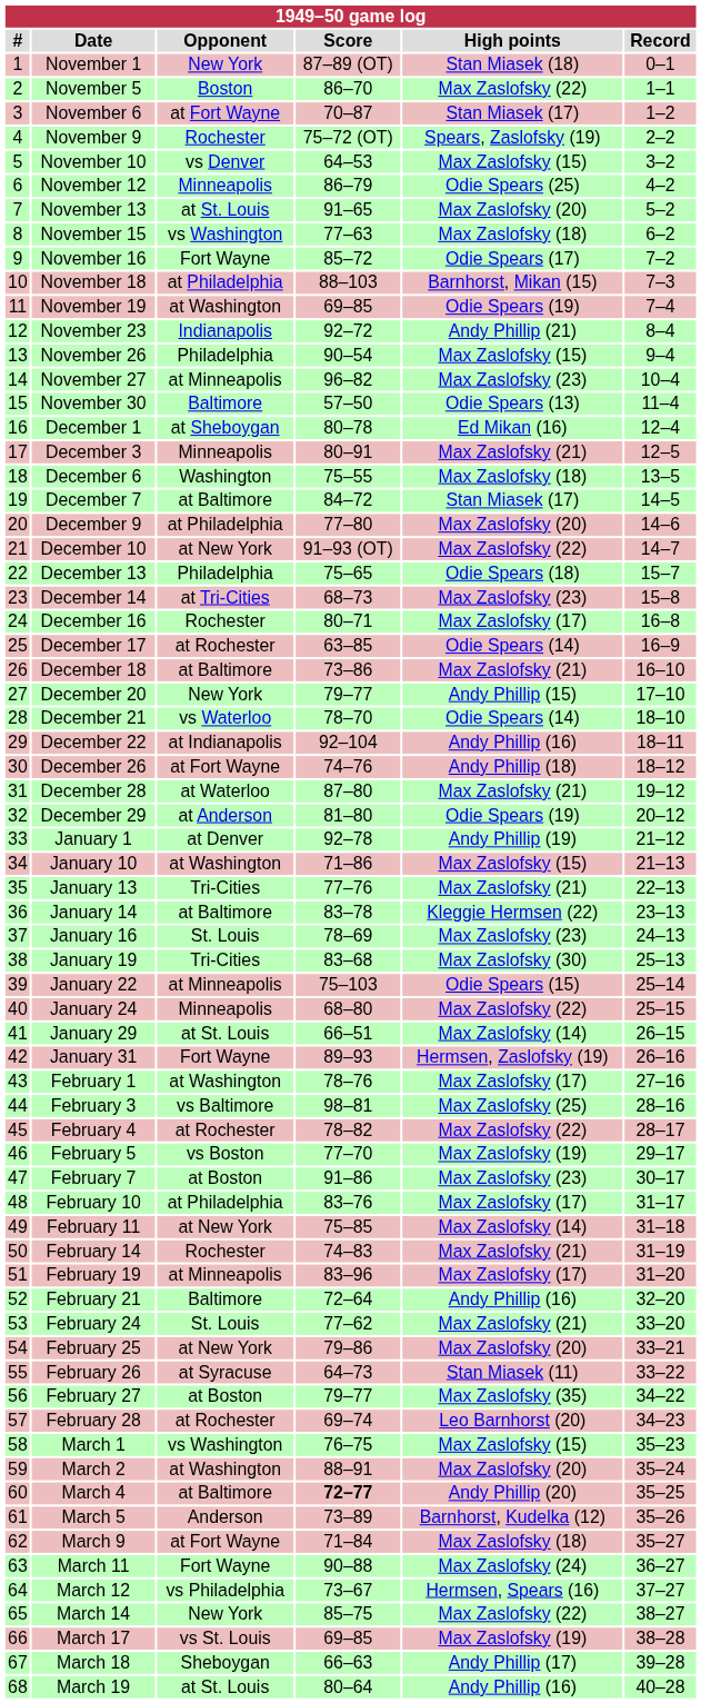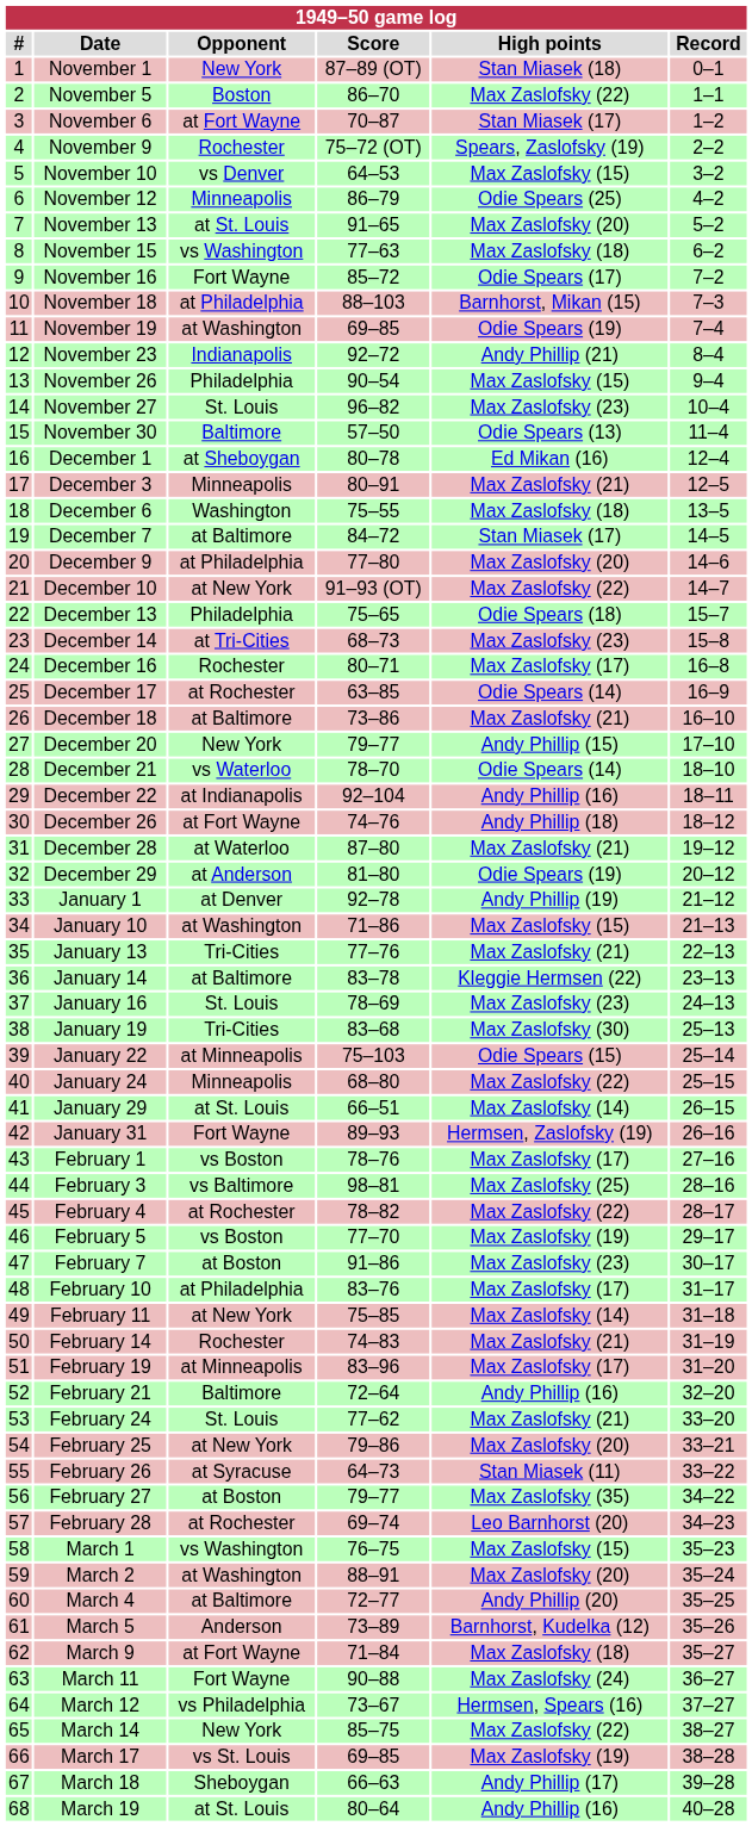November 27 | Opponent: at Minneapolis -> St. Louis
February 1 | Opponent: at Washington -> vs Boston
March 4 | Score: bold -> normal
